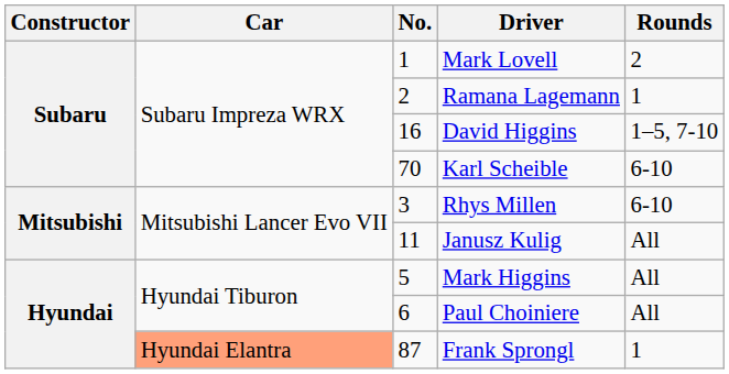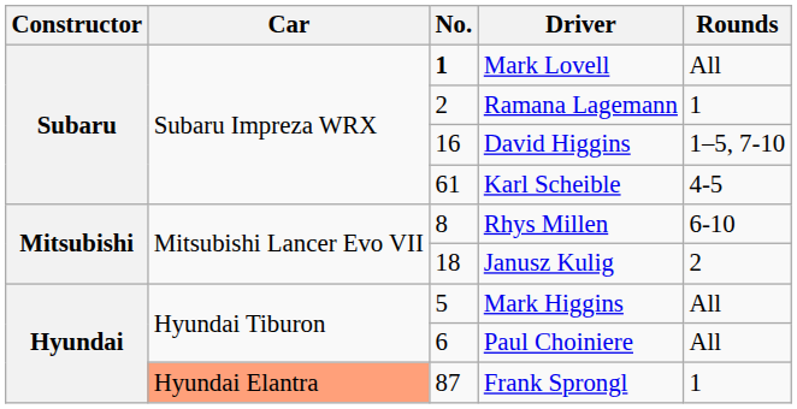Mark Lovell | No.: normal -> bold
Mark Lovell | Rounds: 2 -> All
Karl Scheible | No.: 70 -> 61
Karl Scheible | Rounds: 6-10 -> 4-5
Rhys Millen | No.: 3 -> 8
Janusz Kulig | No.: 11 -> 18
Janusz Kulig | Rounds: All -> 2
